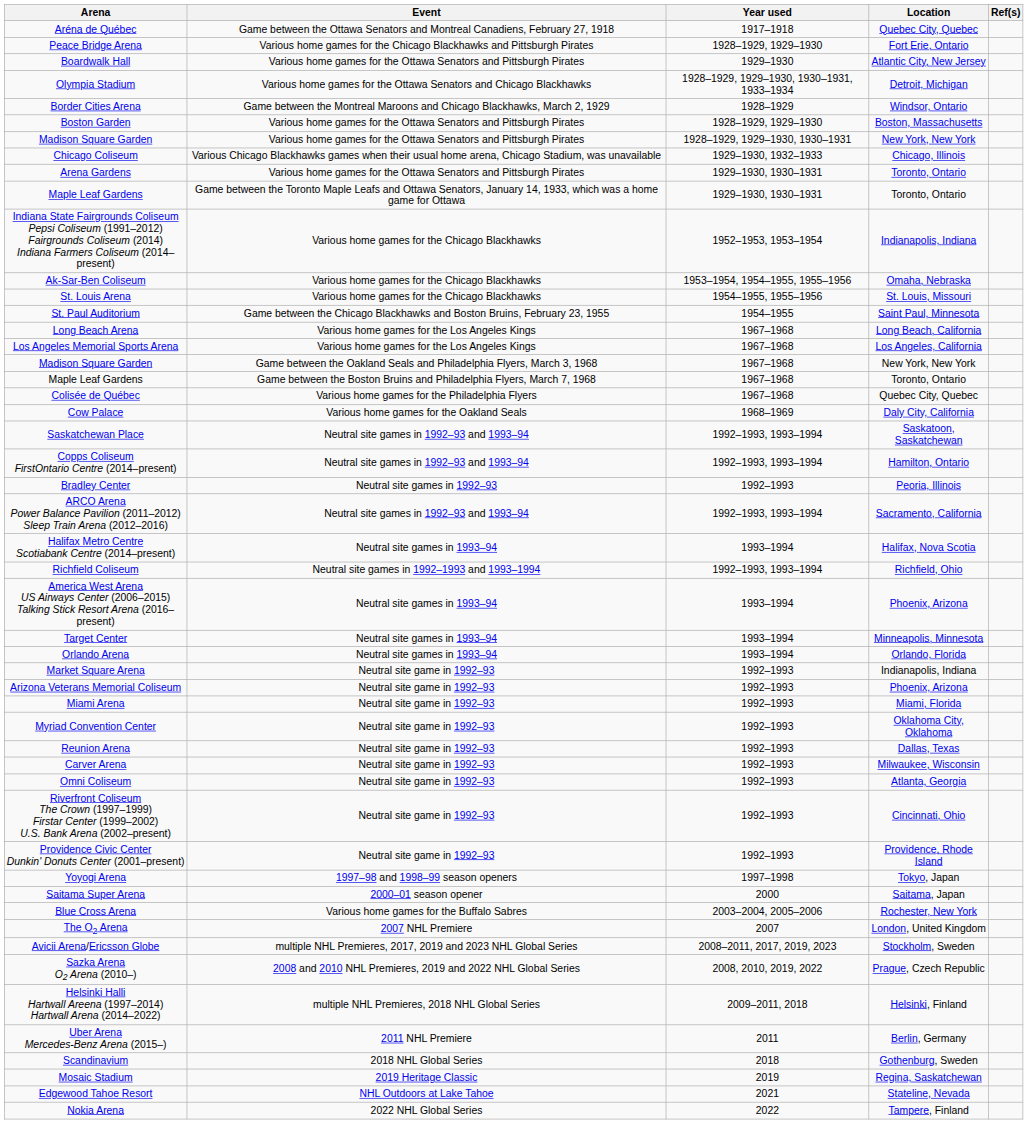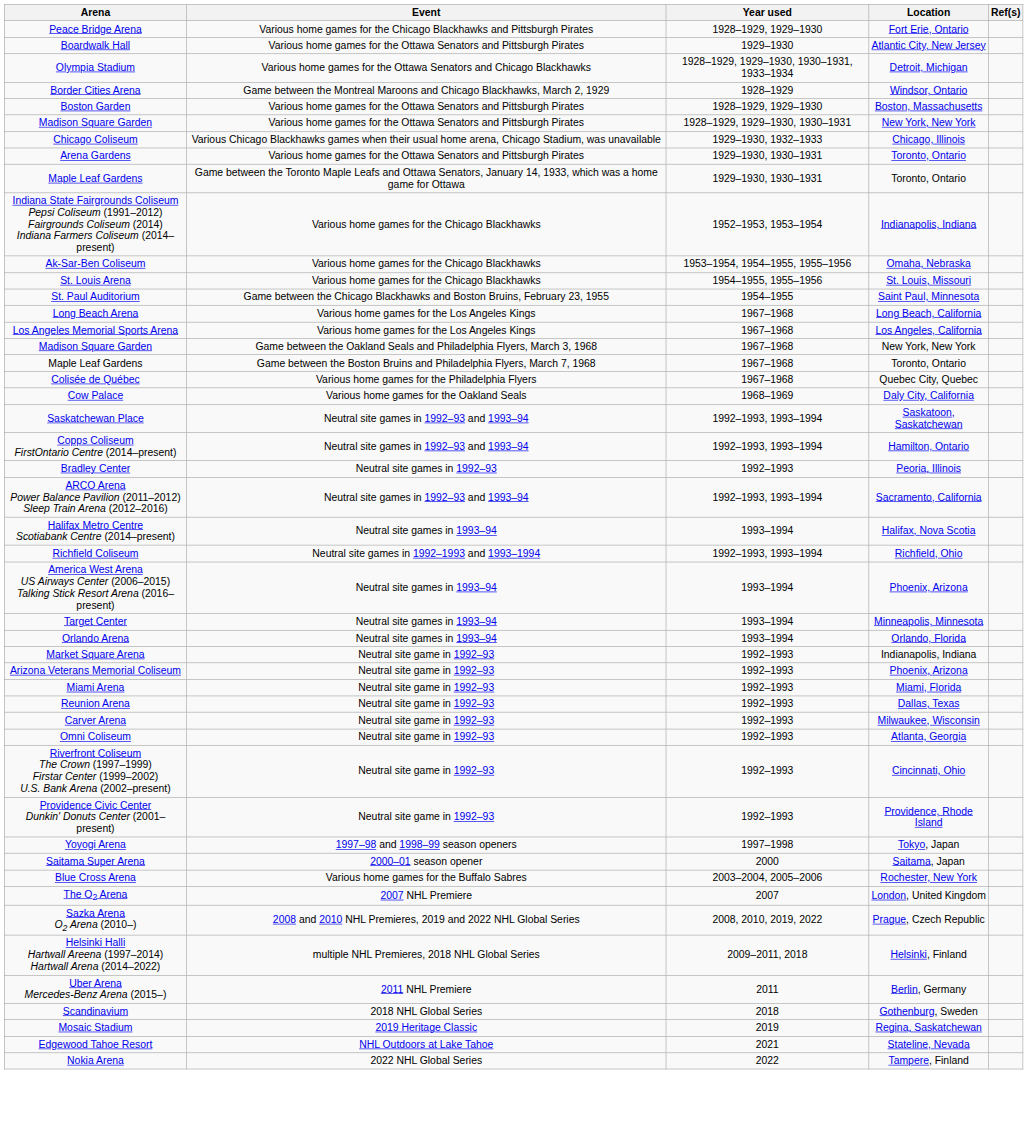- row: Aréna de Québec | Game between the Ottawa Senators and Montreal Canadiens, February 27, 1918 | 1917–1918 | Quebec City, Quebec
- row: Myriad Convention Center | Neutral site game in 1992–93 | 1992–1993 | Oklahoma City, Oklahoma
- row: Avicii Arena/Ericsson Globe | multiple NHL Premieres, 2017, 2019 and 2023 NHL Global Series | 2008–2011, 2017, 2019, 2023 | Stockholm, Sweden
